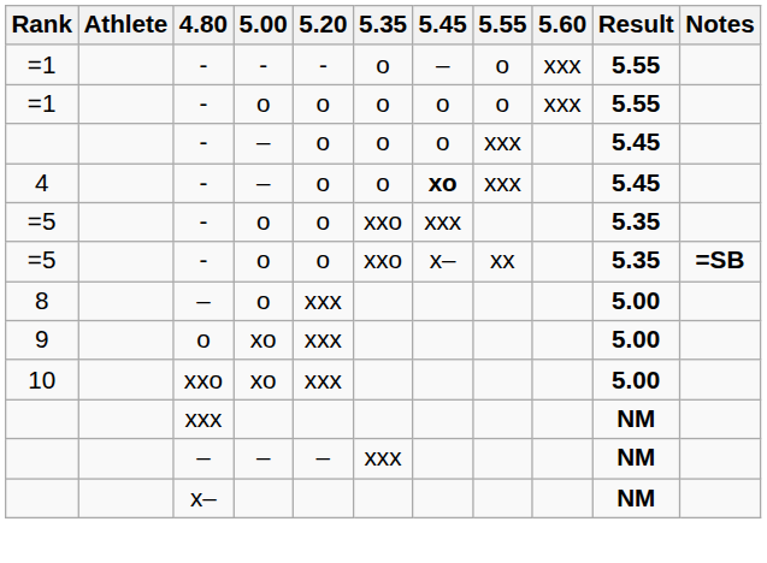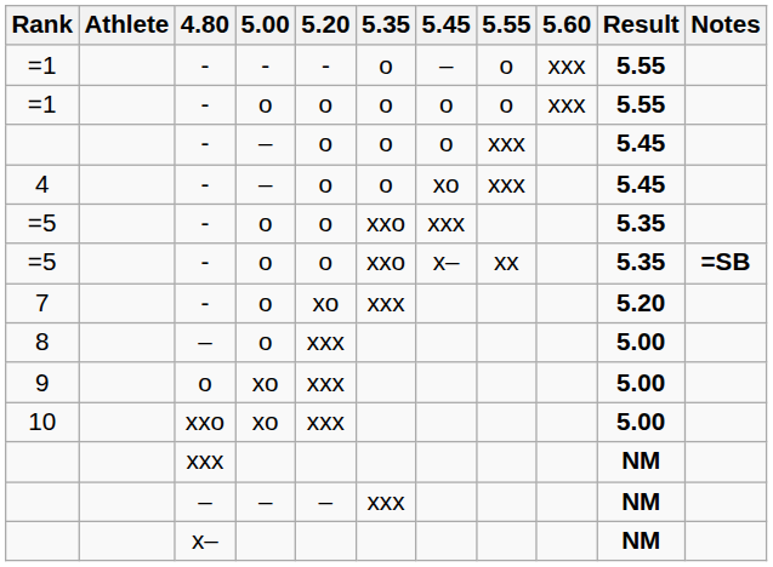4 | 5.45: bold -> normal
+ row: 7 | - | o | xo | xxx | 5.20
